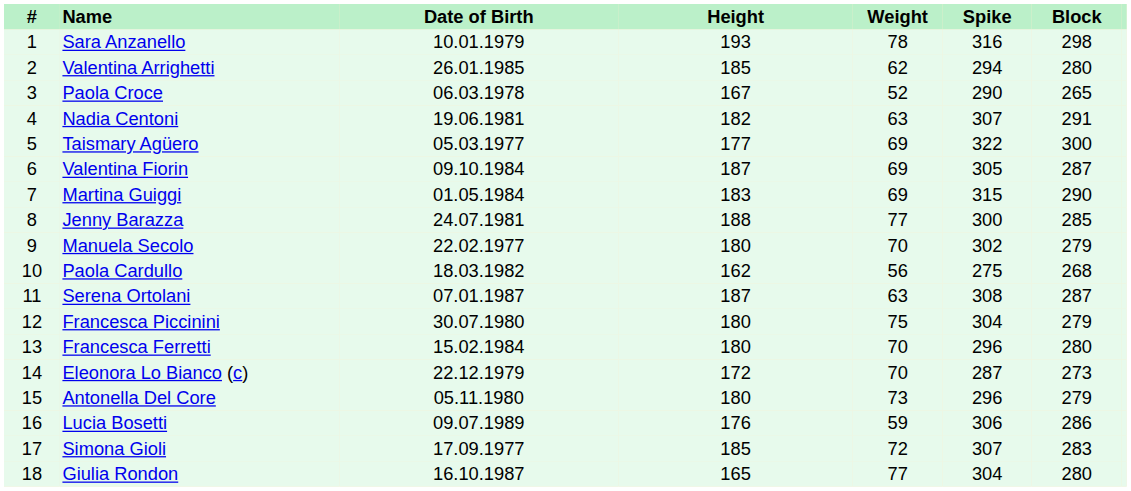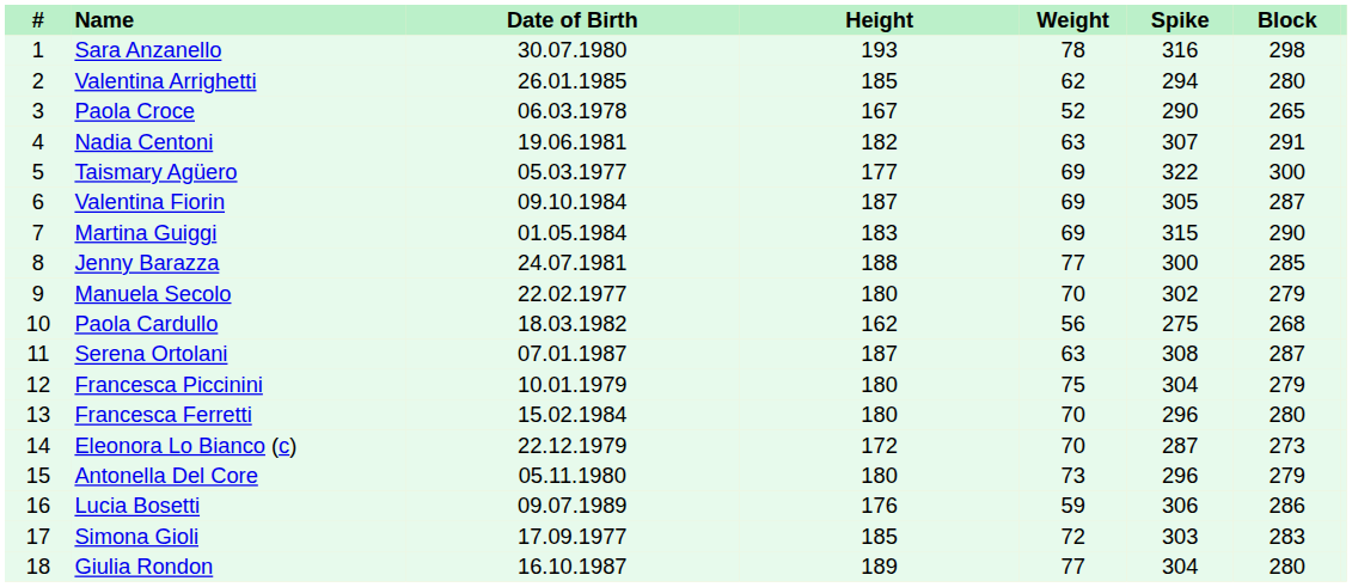Sara Anzanello | Date of Birth: 10.01.1979 -> 30.07.1980
Francesca Piccinini | Date of Birth: 30.07.1980 -> 10.01.1979
Simona Gioli | Spike: 307 -> 303
Giulia Rondon | Height: 165 -> 189
